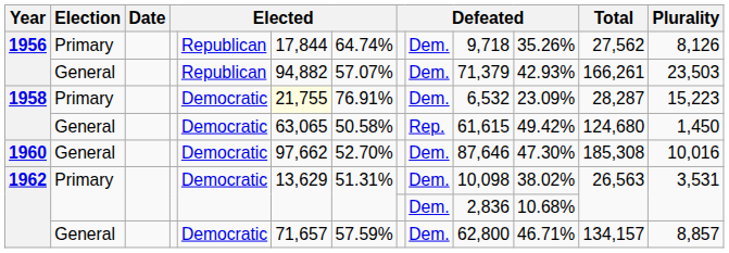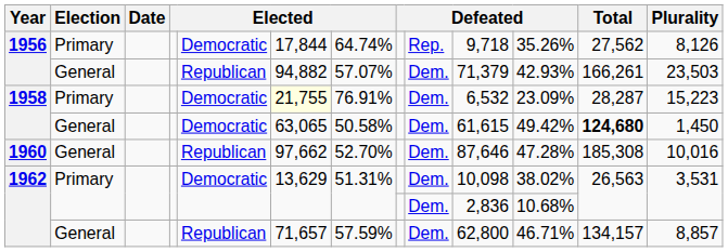1956 / Primary | column 5: Republican -> Democratic
1956 / Primary | column 9: Dem. -> Rep.
1958 / General | column 9: Rep. -> Dem.
1958 / General | Total: normal -> bold
1960 | column 5: Democratic -> Republican
1960 | column 11: 47.30% -> 47.28%
1962 / General | column 5: Democratic -> Republican
